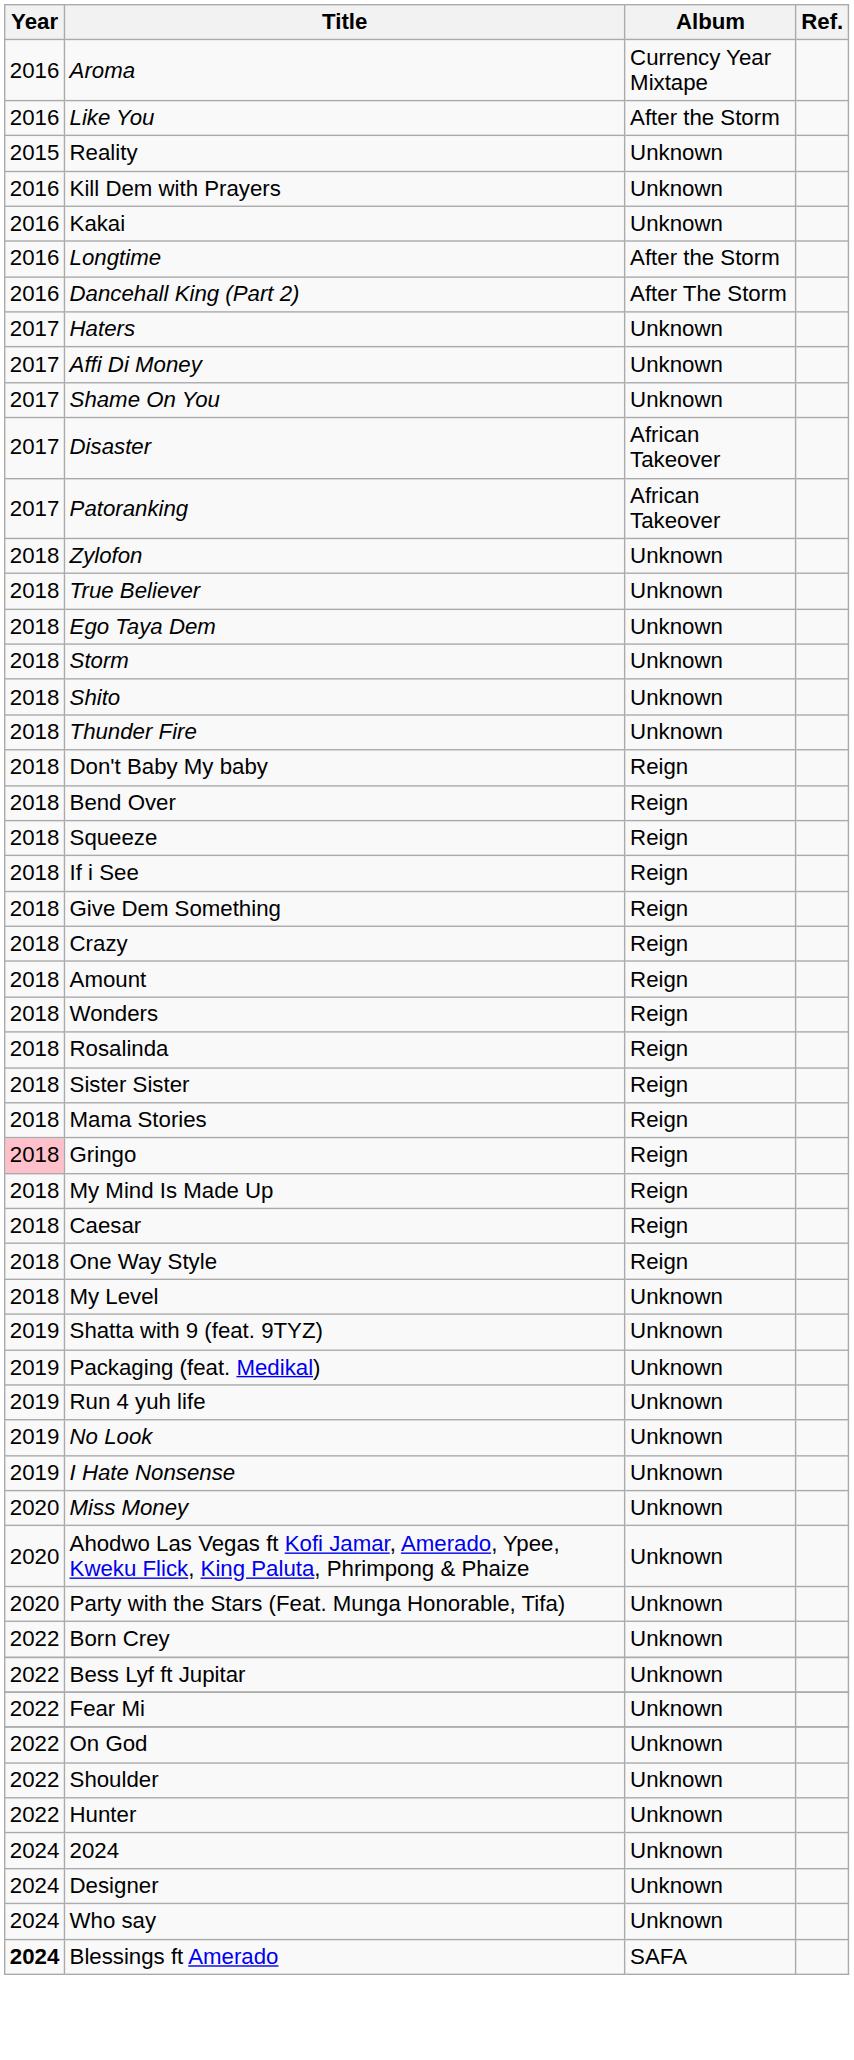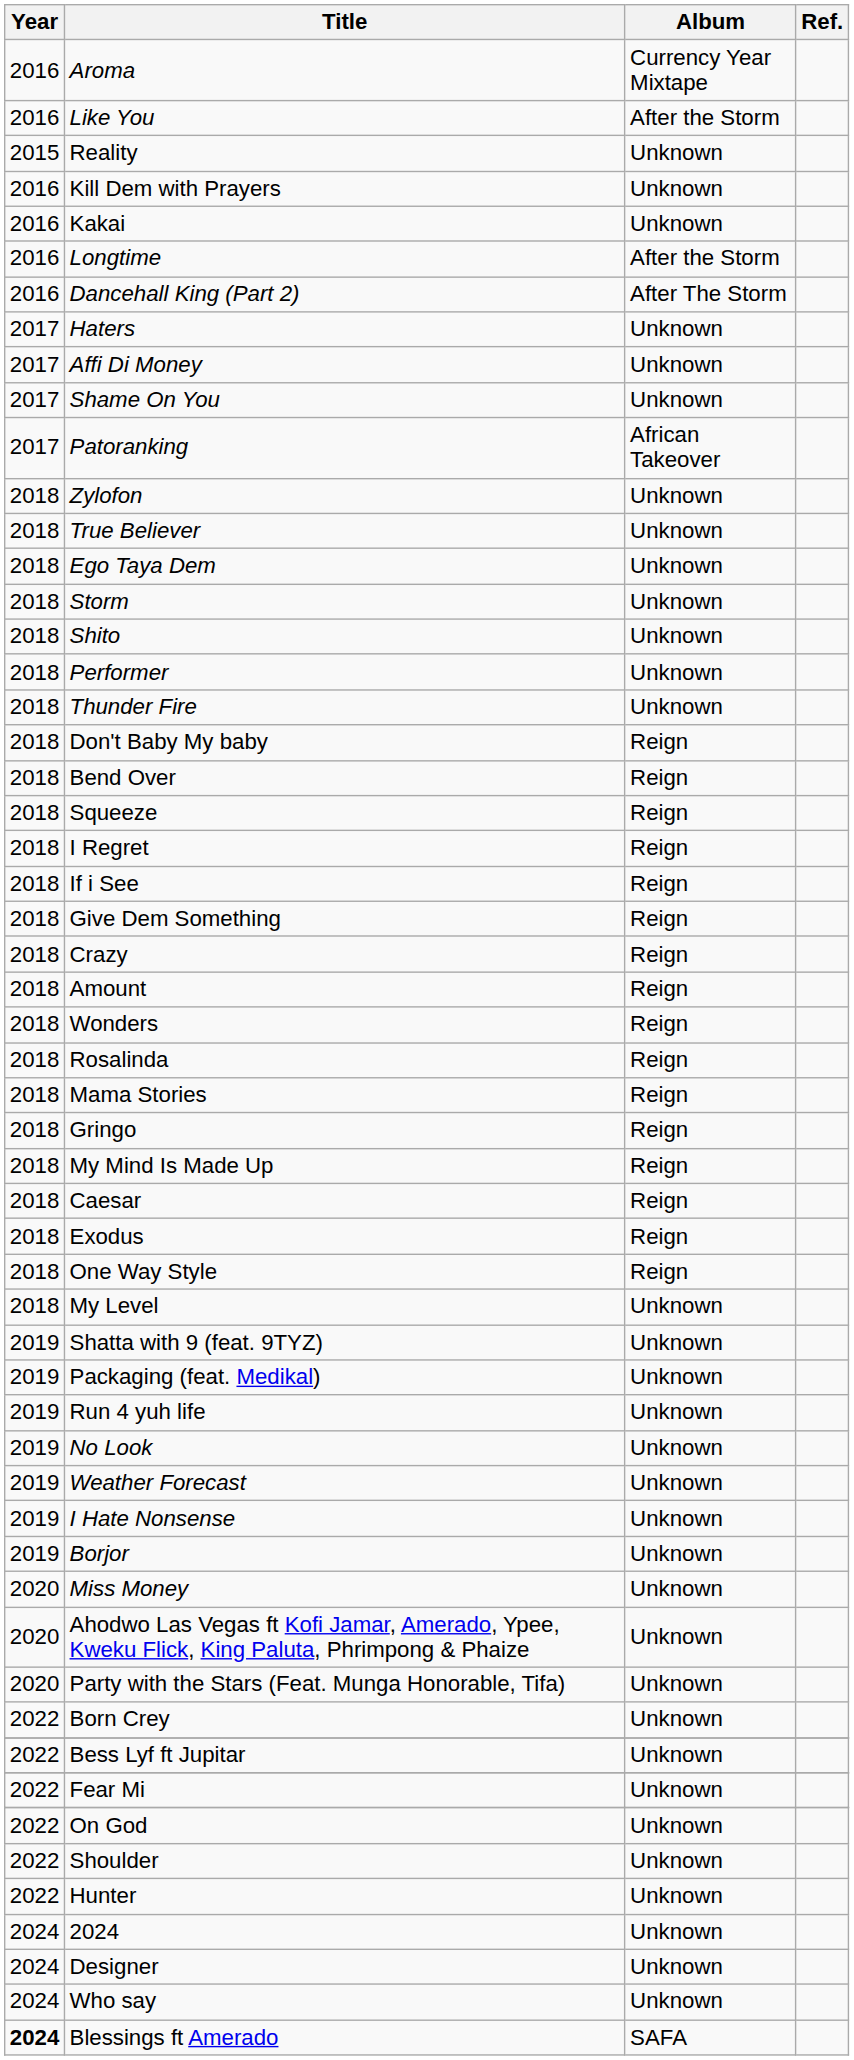- row: 2017 | Disaster | African Takeover
+ row: 2018 | Performer | Unknown
+ row: 2018 | I Regret | Reign
- row: 2018 | Sister Sister | Reign
Gringo | Year: pink background -> no background
+ row: 2018 | Exodus | Reign
+ row: 2019 | Weather Forecast | Unknown
+ row: 2019 | Borjor | Unknown
